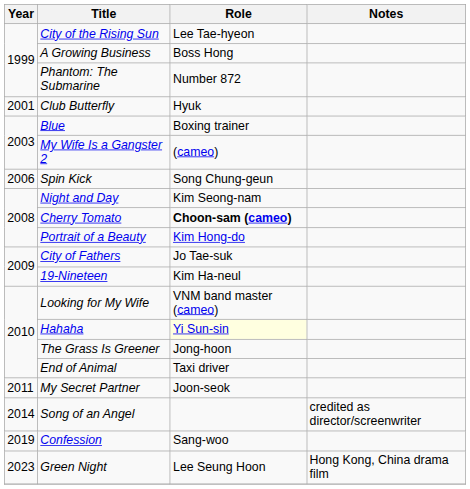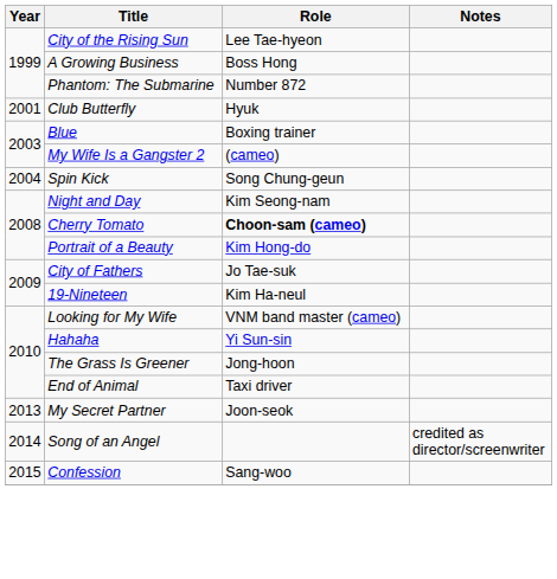Spin Kick | Year: 2006 -> 2004
Hahaha | Role: lightyellow background -> no background
My Secret Partner | Year: 2011 -> 2013
Confession | Year: 2019 -> 2015
- row: 2023 | Green Night | Lee Seung Hoon | Hong Kong, China drama film
